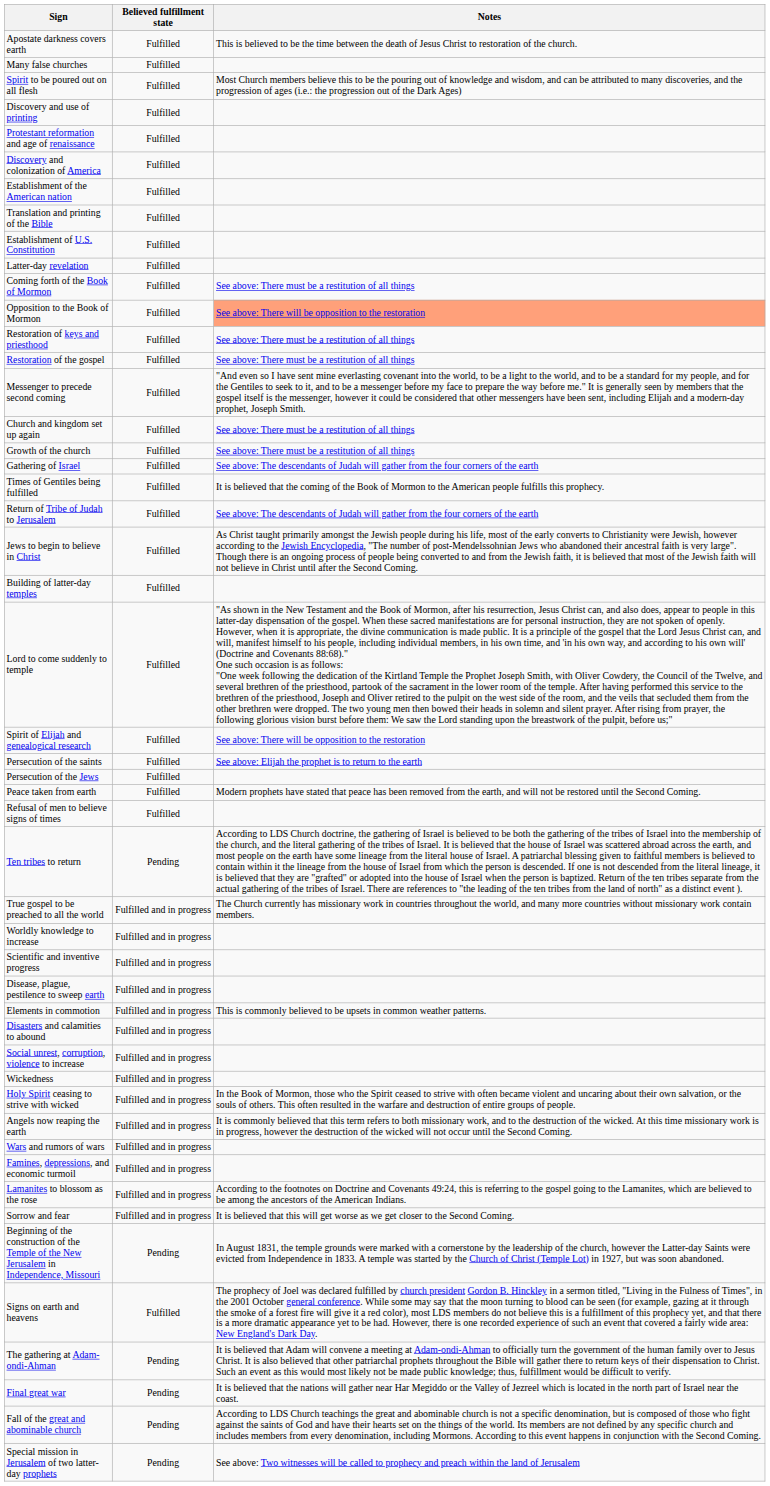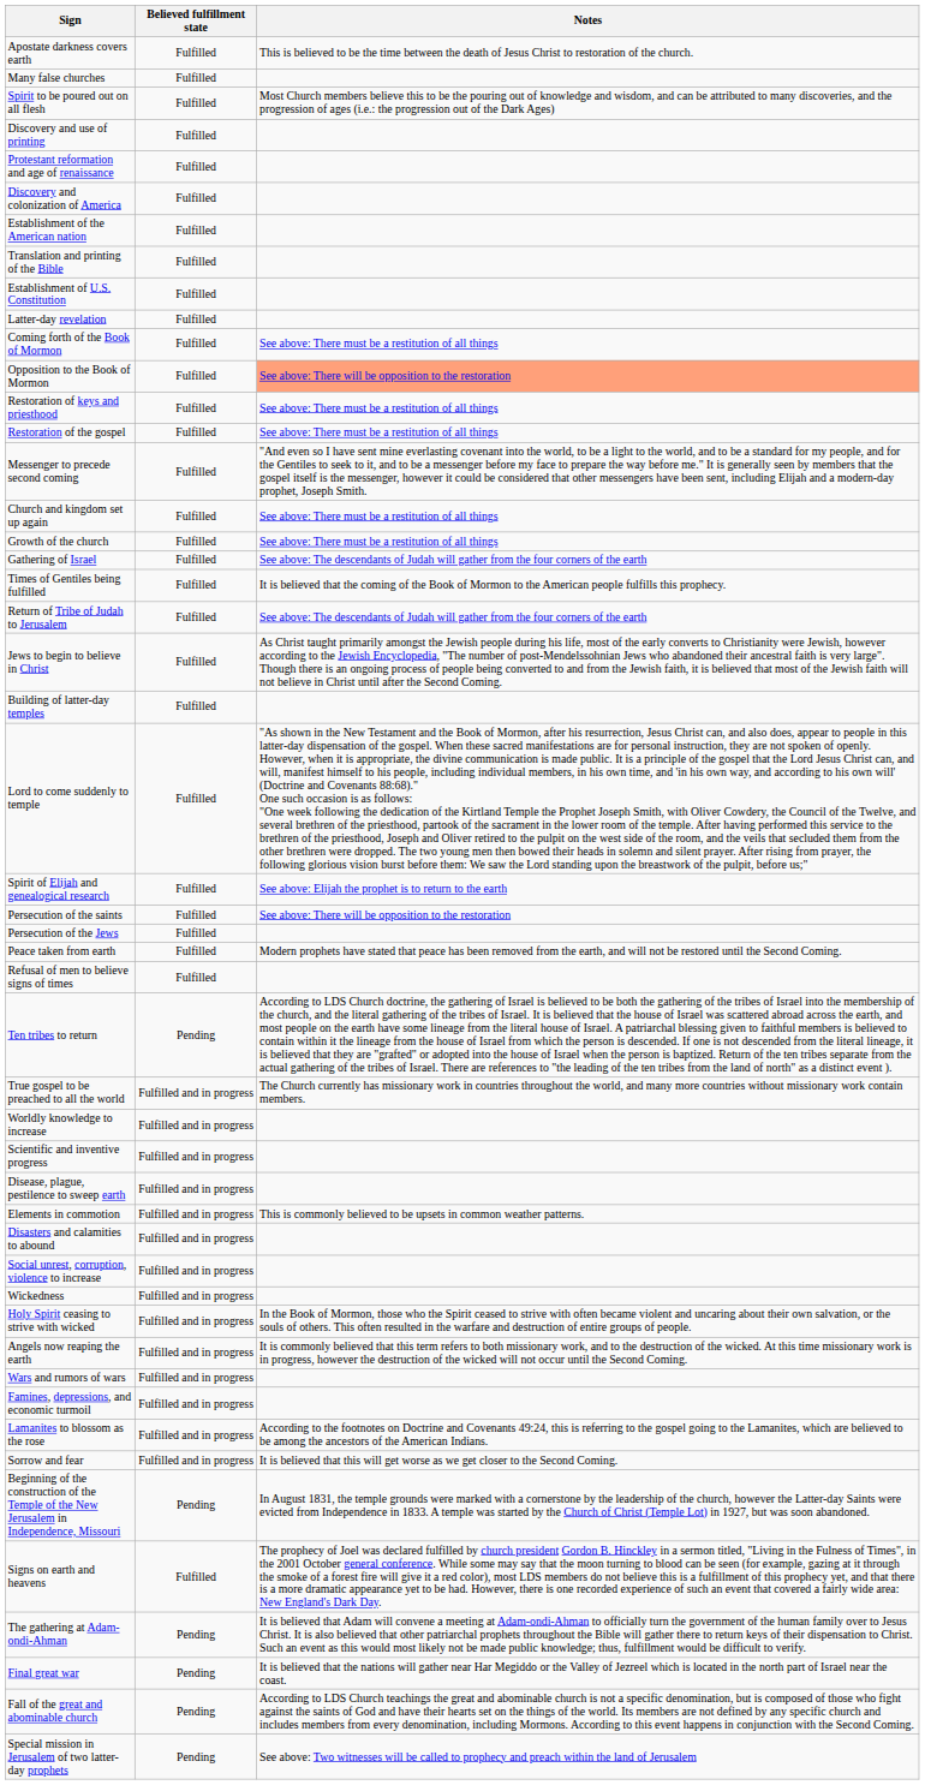Spirit of Elijah and genealogical research | Notes: See above: There will be opposition to the restoration -> See above: Elijah the prophet is to return to the earth
Persecution of the saints | Notes: See above: Elijah the prophet is to return to the earth -> See above: There will be opposition to the restoration
